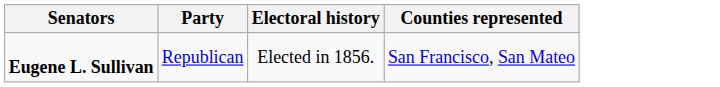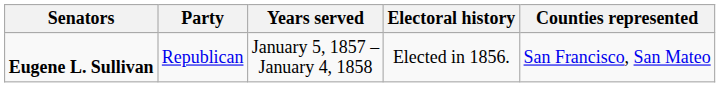+ column: Years served | January 5, 1857 – January 4, 1858
